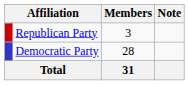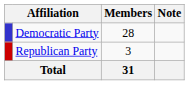rows swapped: Democratic Party <-> Republican Party
